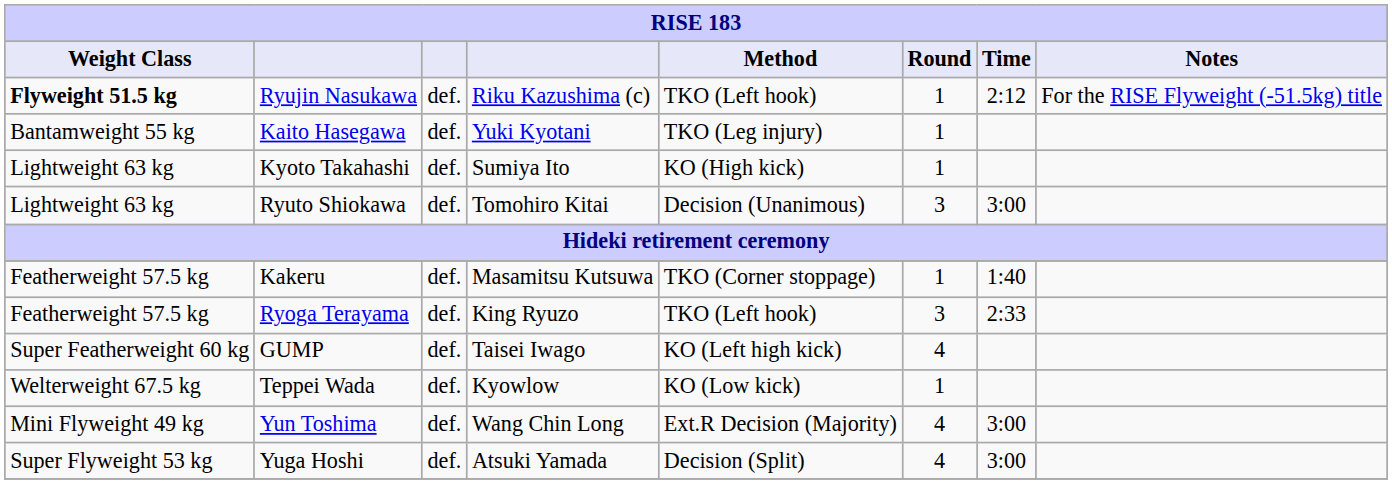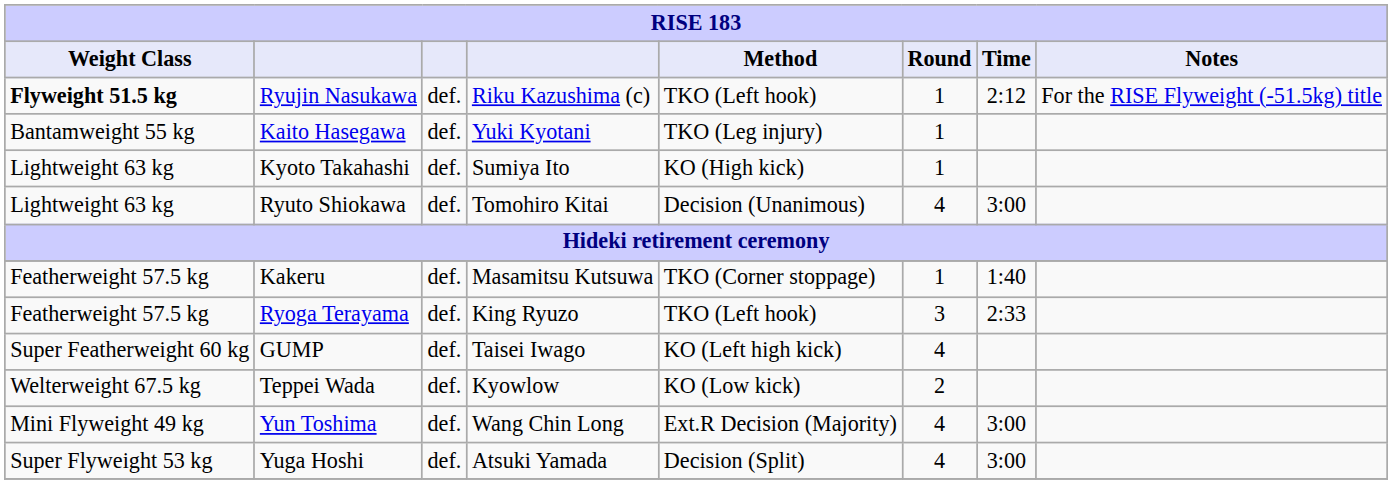Ryuto Shiokawa | Round: 3 -> 4
Teppei Wada | Round: 1 -> 2
